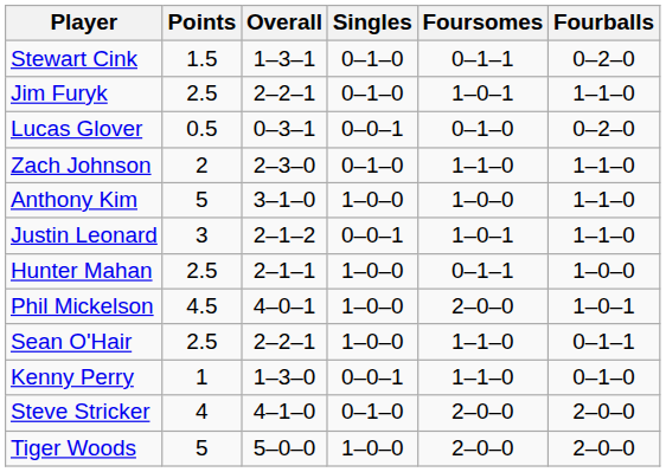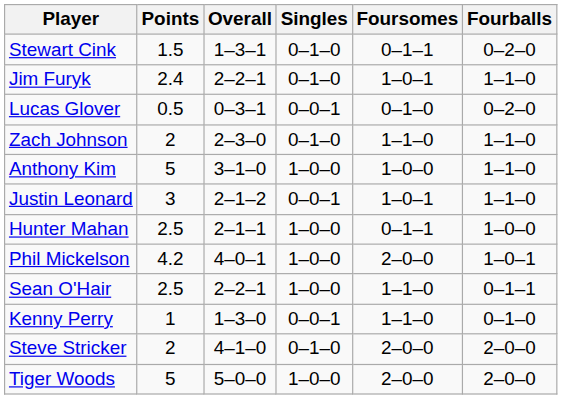Jim Furyk | Points: 2.5 -> 2.4
Phil Mickelson | Points: 4.5 -> 4.2
Steve Stricker | Points: 4 -> 2
